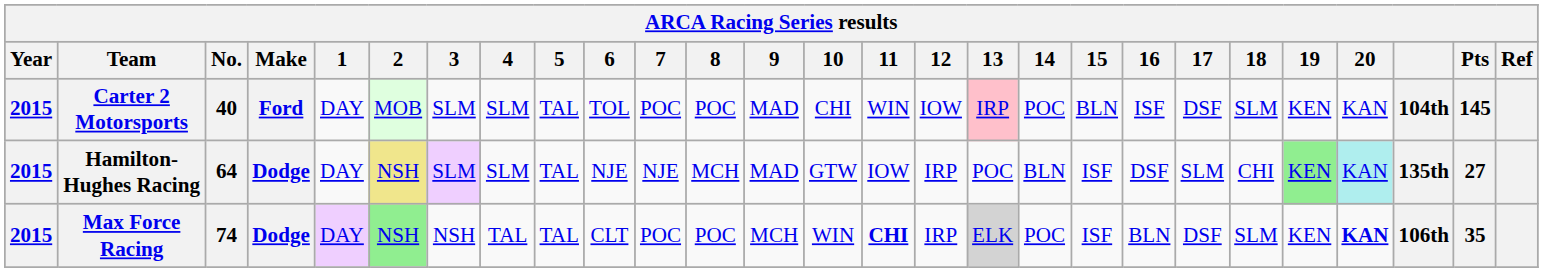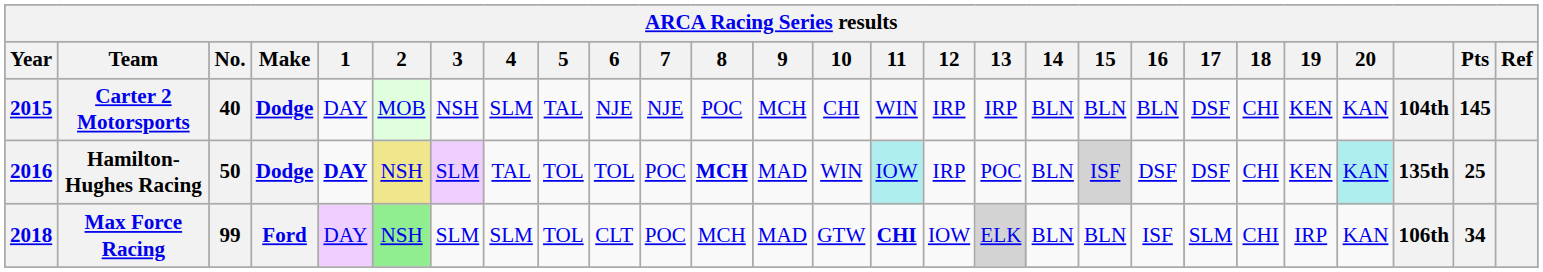Carter 2 Motorsports | Make: Ford -> Dodge
Carter 2 Motorsports | 3: SLM -> NSH
Carter 2 Motorsports | 6: TOL -> NJE
Carter 2 Motorsports | 7: POC -> NJE
Carter 2 Motorsports | 9: MAD -> MCH
Carter 2 Motorsports | 12: IOW -> IRP
Carter 2 Motorsports | 13: pink background -> no background
Carter 2 Motorsports | 14: POC -> BLN
Carter 2 Motorsports | 16: ISF -> BLN
Carter 2 Motorsports | 18: SLM -> CHI
Hamilton-Hughes Racing | Year: 2015 -> 2016
Hamilton-Hughes Racing | No.: 64 -> 50
Hamilton-Hughes Racing | 1: normal -> bold
Hamilton-Hughes Racing | 4: SLM -> TAL
Hamilton-Hughes Racing | 5: TAL -> TOL
Hamilton-Hughes Racing | 6: NJE -> TOL
Hamilton-Hughes Racing | 7: NJE -> POC
Hamilton-Hughes Racing | 8: normal -> bold
Hamilton-Hughes Racing | 10: GTW -> WIN
Hamilton-Hughes Racing | 11: no background -> paleturquoise background
Hamilton-Hughes Racing | 15: no background -> lightgrey background
Hamilton-Hughes Racing | 17: SLM -> DSF
Hamilton-Hughes Racing | 19: lightgreen background -> no background
Hamilton-Hughes Racing | Pts: 27 -> 25
Max Force Racing | Year: 2015 -> 2018
Max Force Racing | No.: 74 -> 99
Max Force Racing | Make: Dodge -> Ford
Max Force Racing | 3: NSH -> SLM
Max Force Racing | 4: TAL -> SLM
Max Force Racing | 5: TAL -> TOL
Max Force Racing | 8: POC -> MCH
Max Force Racing | 9: MCH -> MAD
Max Force Racing | 10: WIN -> GTW
Max Force Racing | 12: IRP -> IOW
Max Force Racing | 14: POC -> BLN
Max Force Racing | 15: ISF -> BLN
Max Force Racing | 16: BLN -> ISF
Max Force Racing | 17: DSF -> SLM
Max Force Racing | 18: SLM -> CHI
Max Force Racing | 19: KEN -> IRP
Max Force Racing | 20: bold -> normal
Max Force Racing | Pts: 35 -> 34
